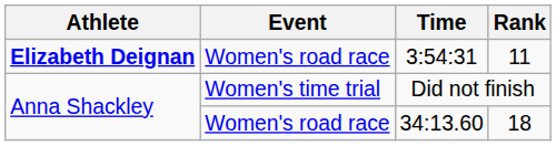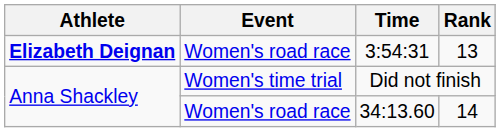3:54:31 | Rank: 11 -> 13
34:13.60 | Rank: 18 -> 14
